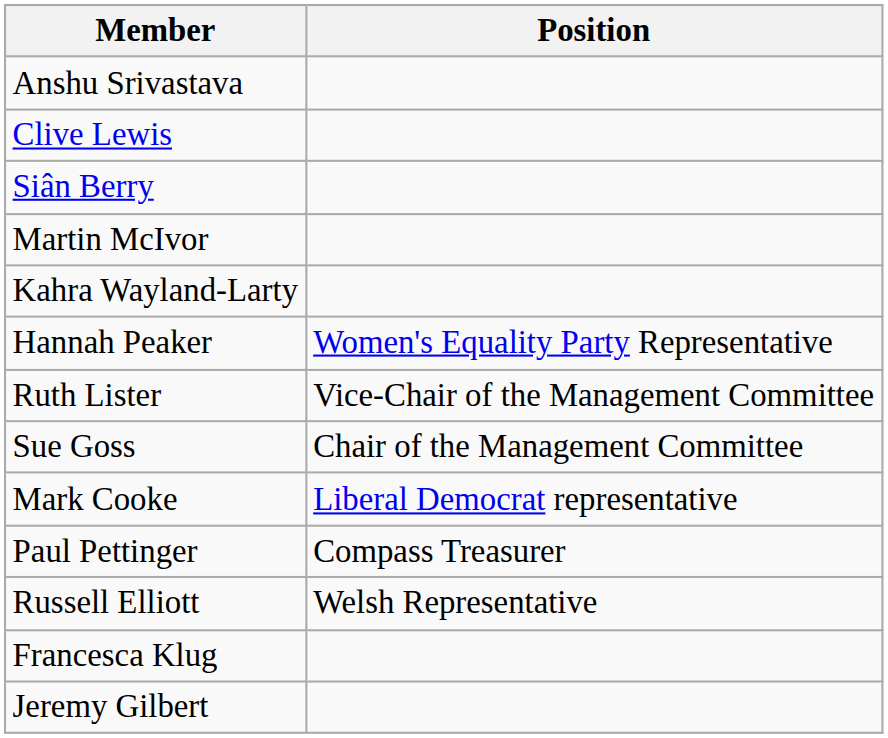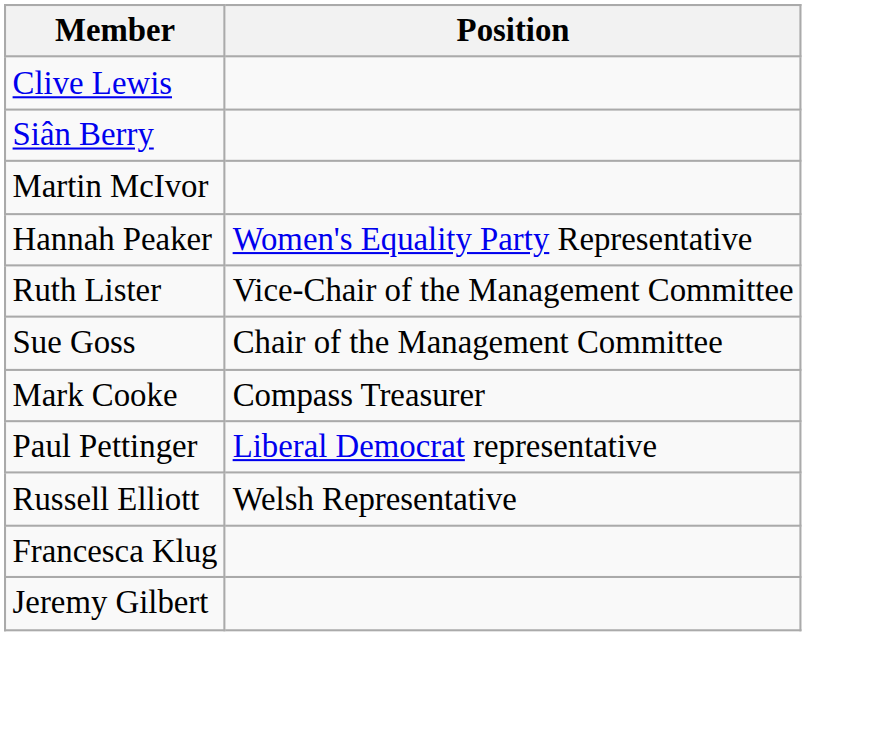- row: Anshu Srivastava
- row: Kahra Wayland-Larty
Mark Cooke | Position: Liberal Democrat representative -> Compass Treasurer
Paul Pettinger | Position: Compass Treasurer -> Liberal Democrat representative
